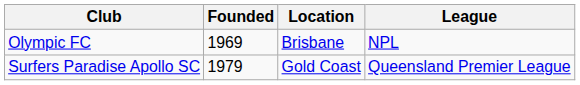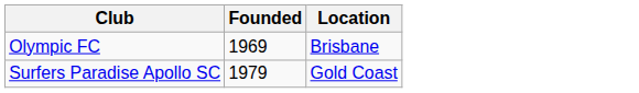- column: League | NPL | Queensland Premier League
